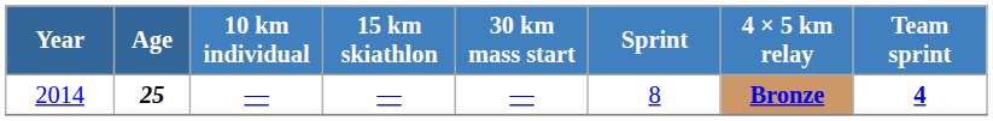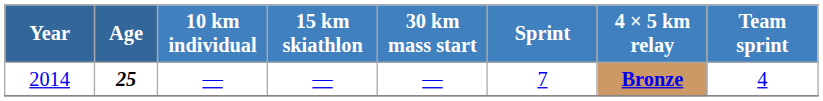2014 | Sprint: 8 -> 7
2014 | Team sprint: bold -> normal
